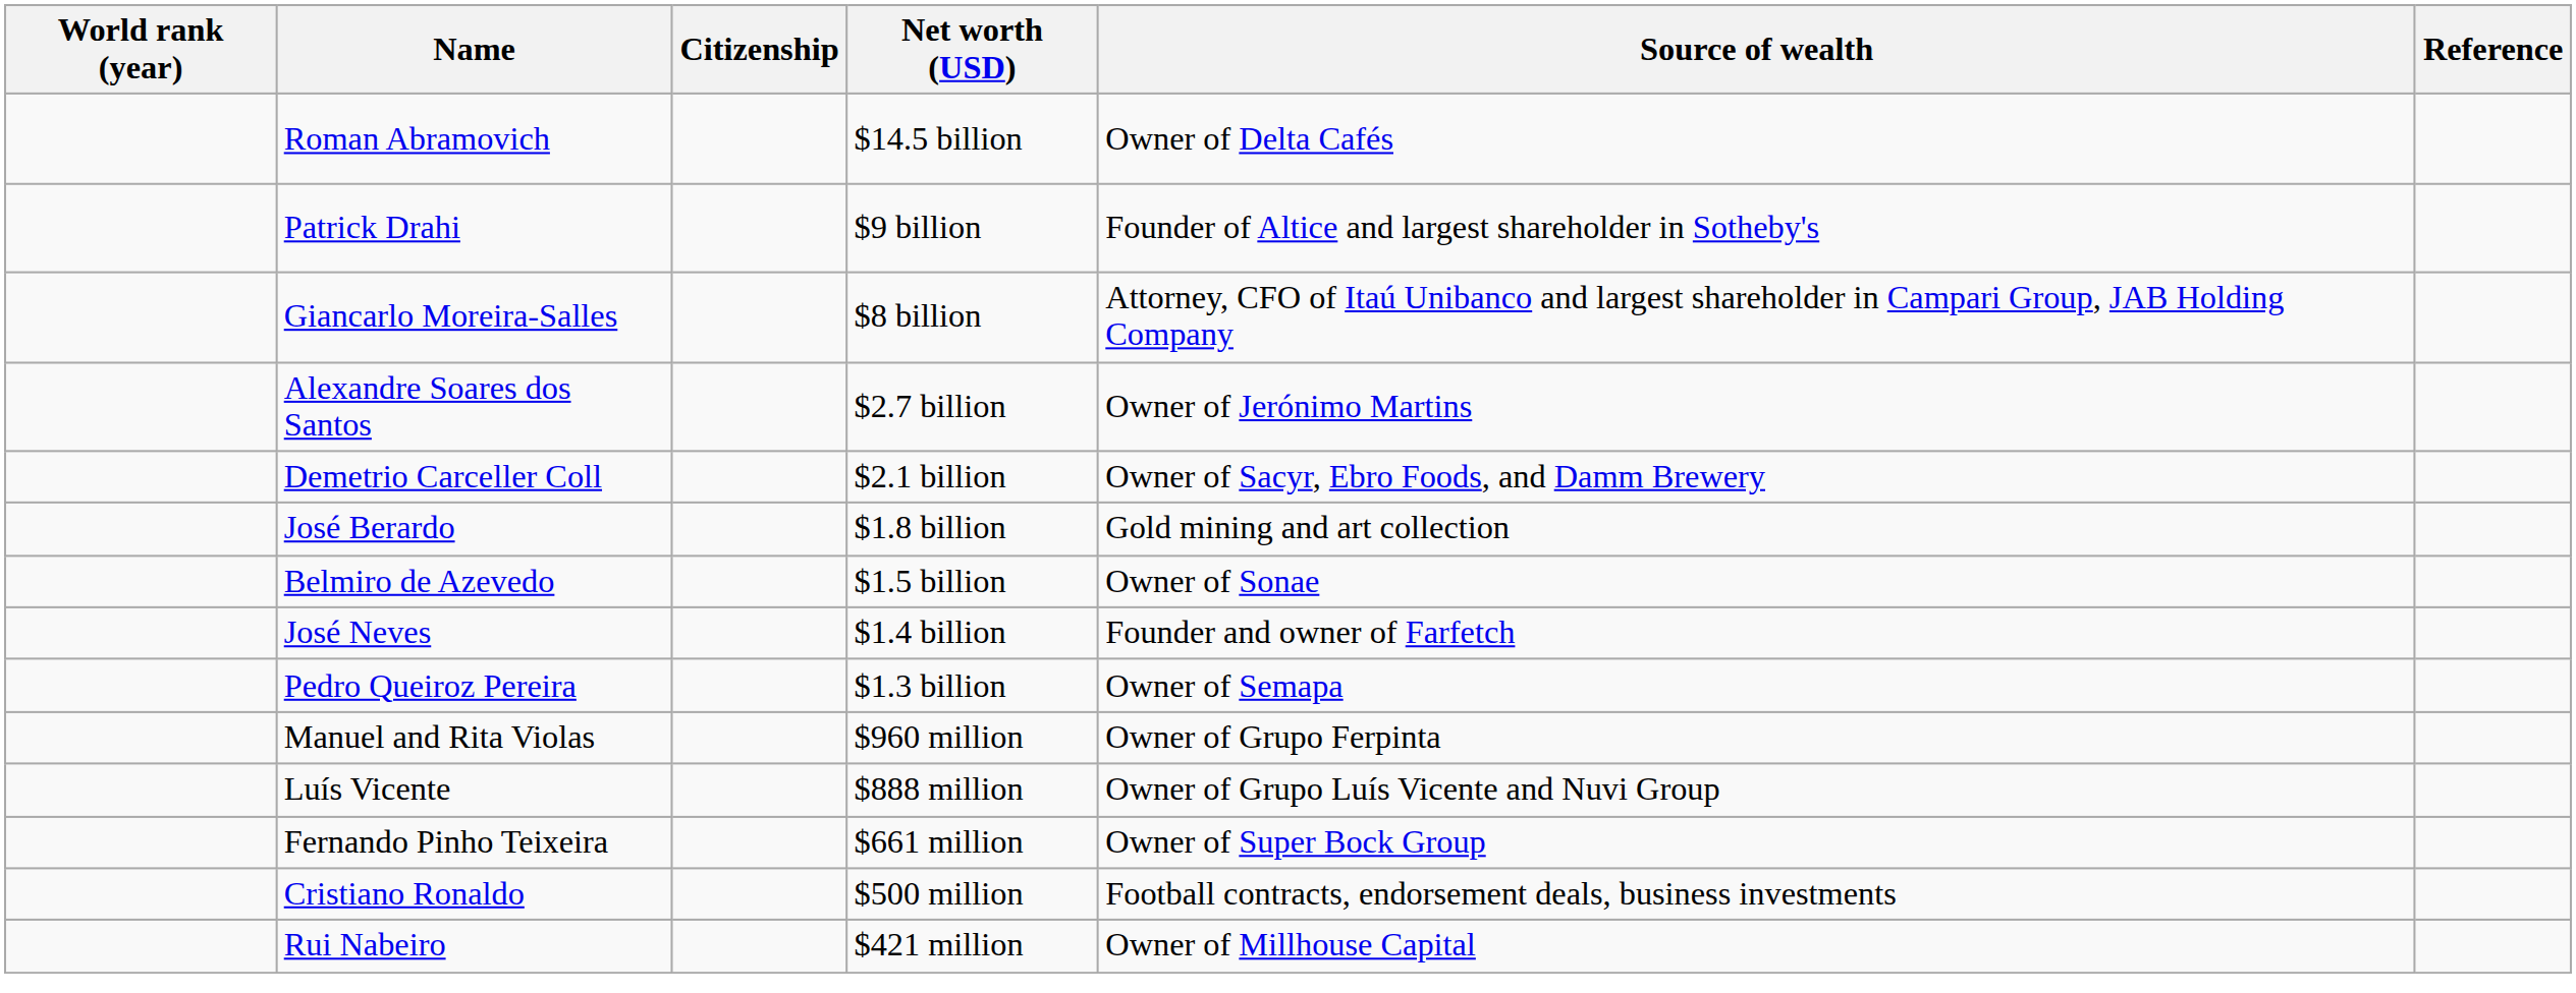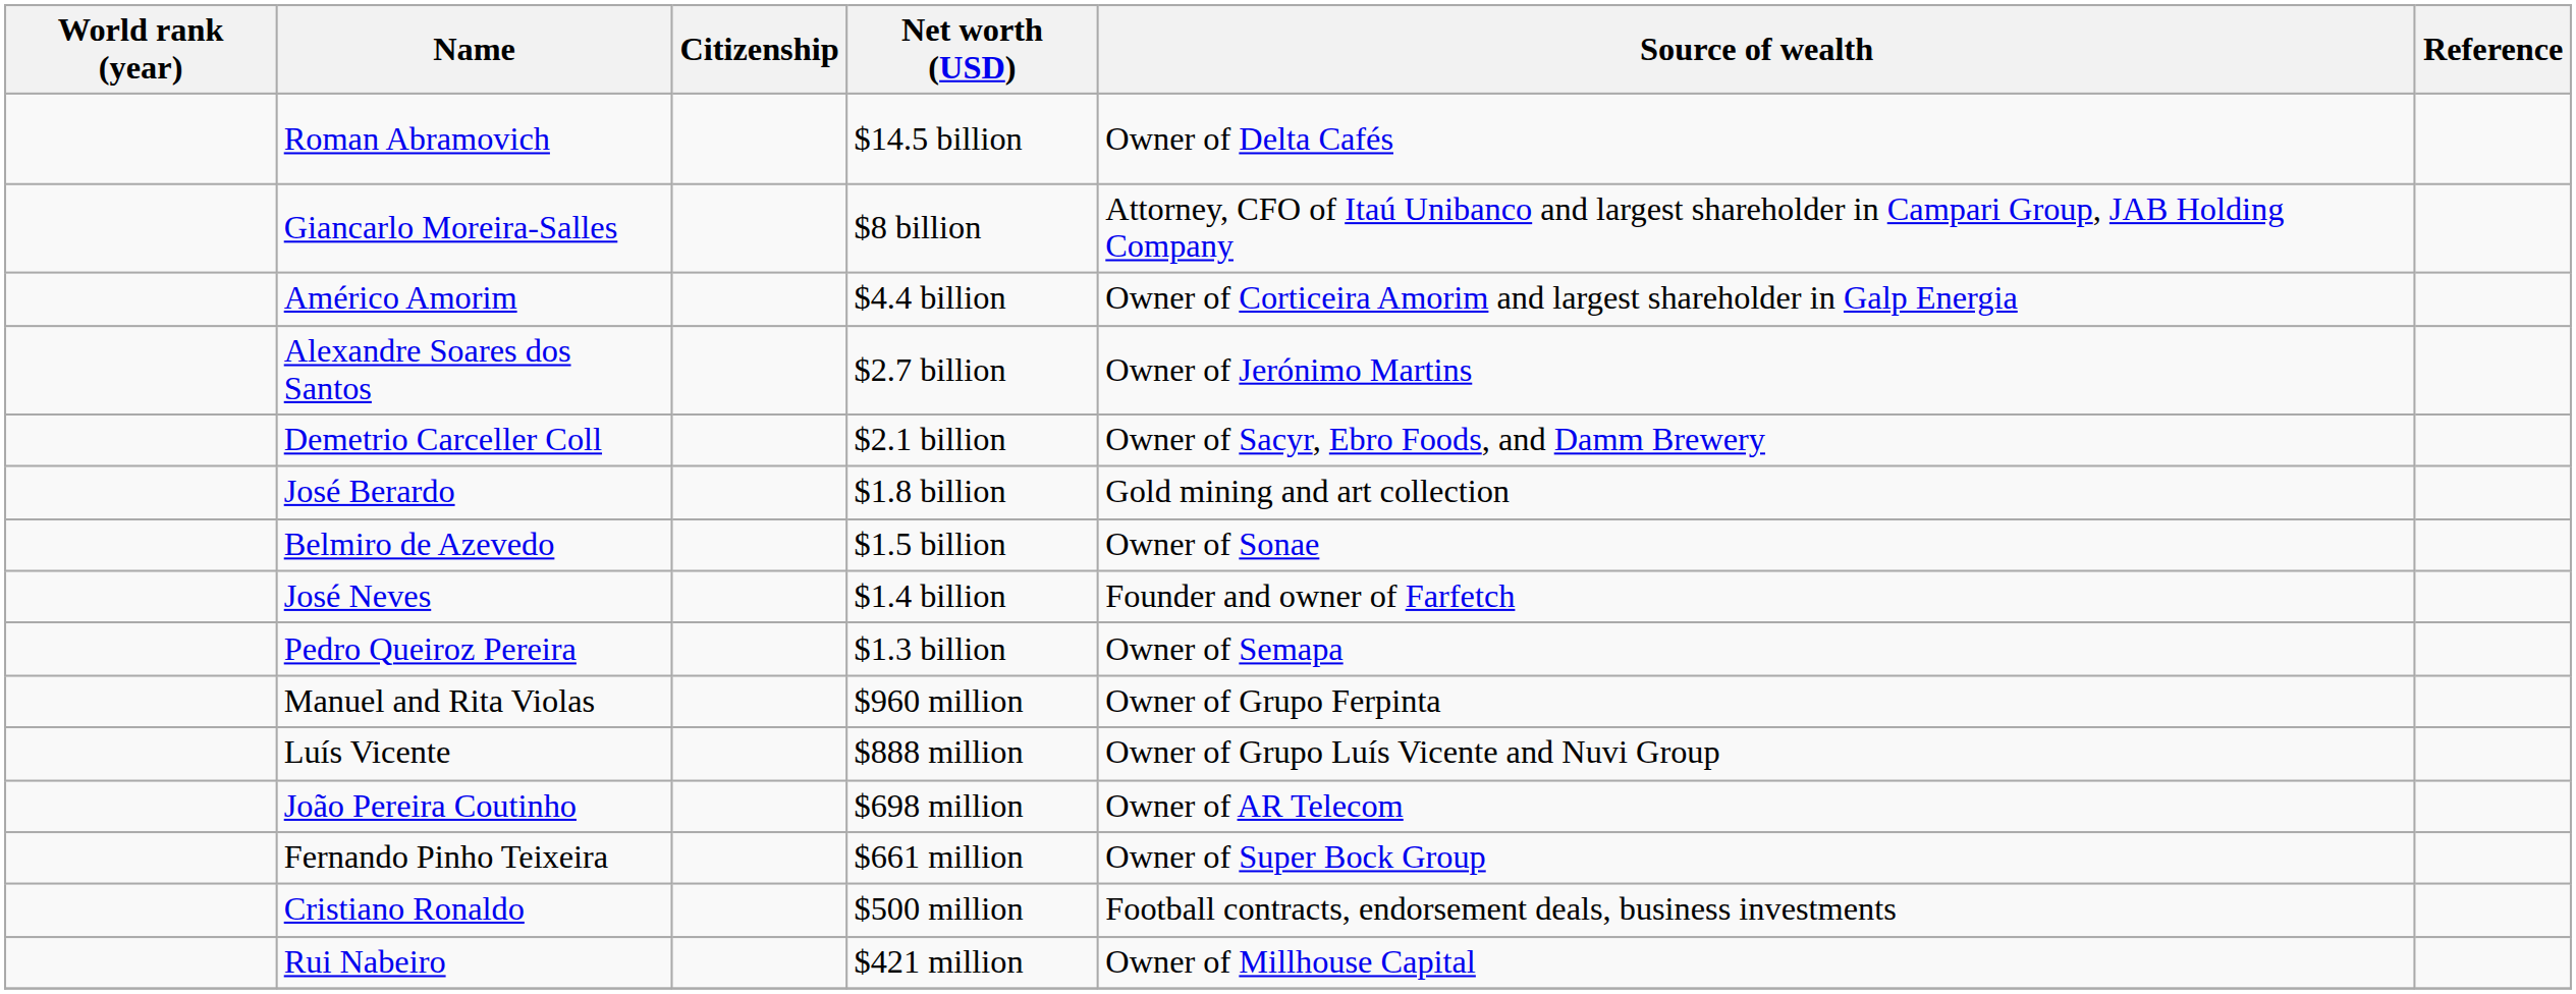- row: Patrick Drahi | $9 billion | Founder of Altice and largest shareholder in Sotheby's
+ row: Américo Amorim | $4.4 billion | Owner of Corticeira Amorim and largest shareholder in Galp Energia
+ row: João Pereira Coutinho | $698 million | Owner of AR Telecom
